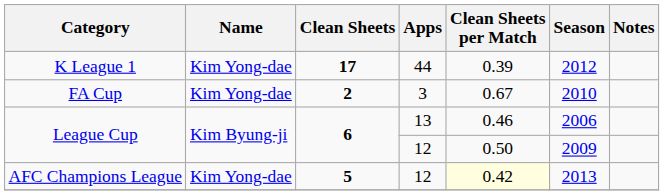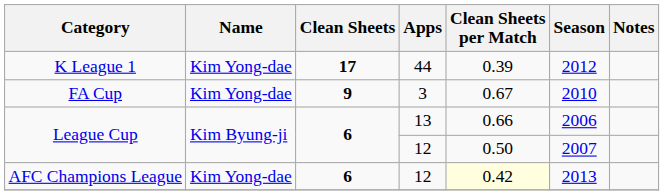FA Cup | Clean Sheets: 2 -> 9
League Cup / 13 | Clean Sheets per Match: 0.46 -> 0.66
League Cup / 12 | Season: 2009 -> 2007
AFC Champions League | Clean Sheets: 5 -> 6
